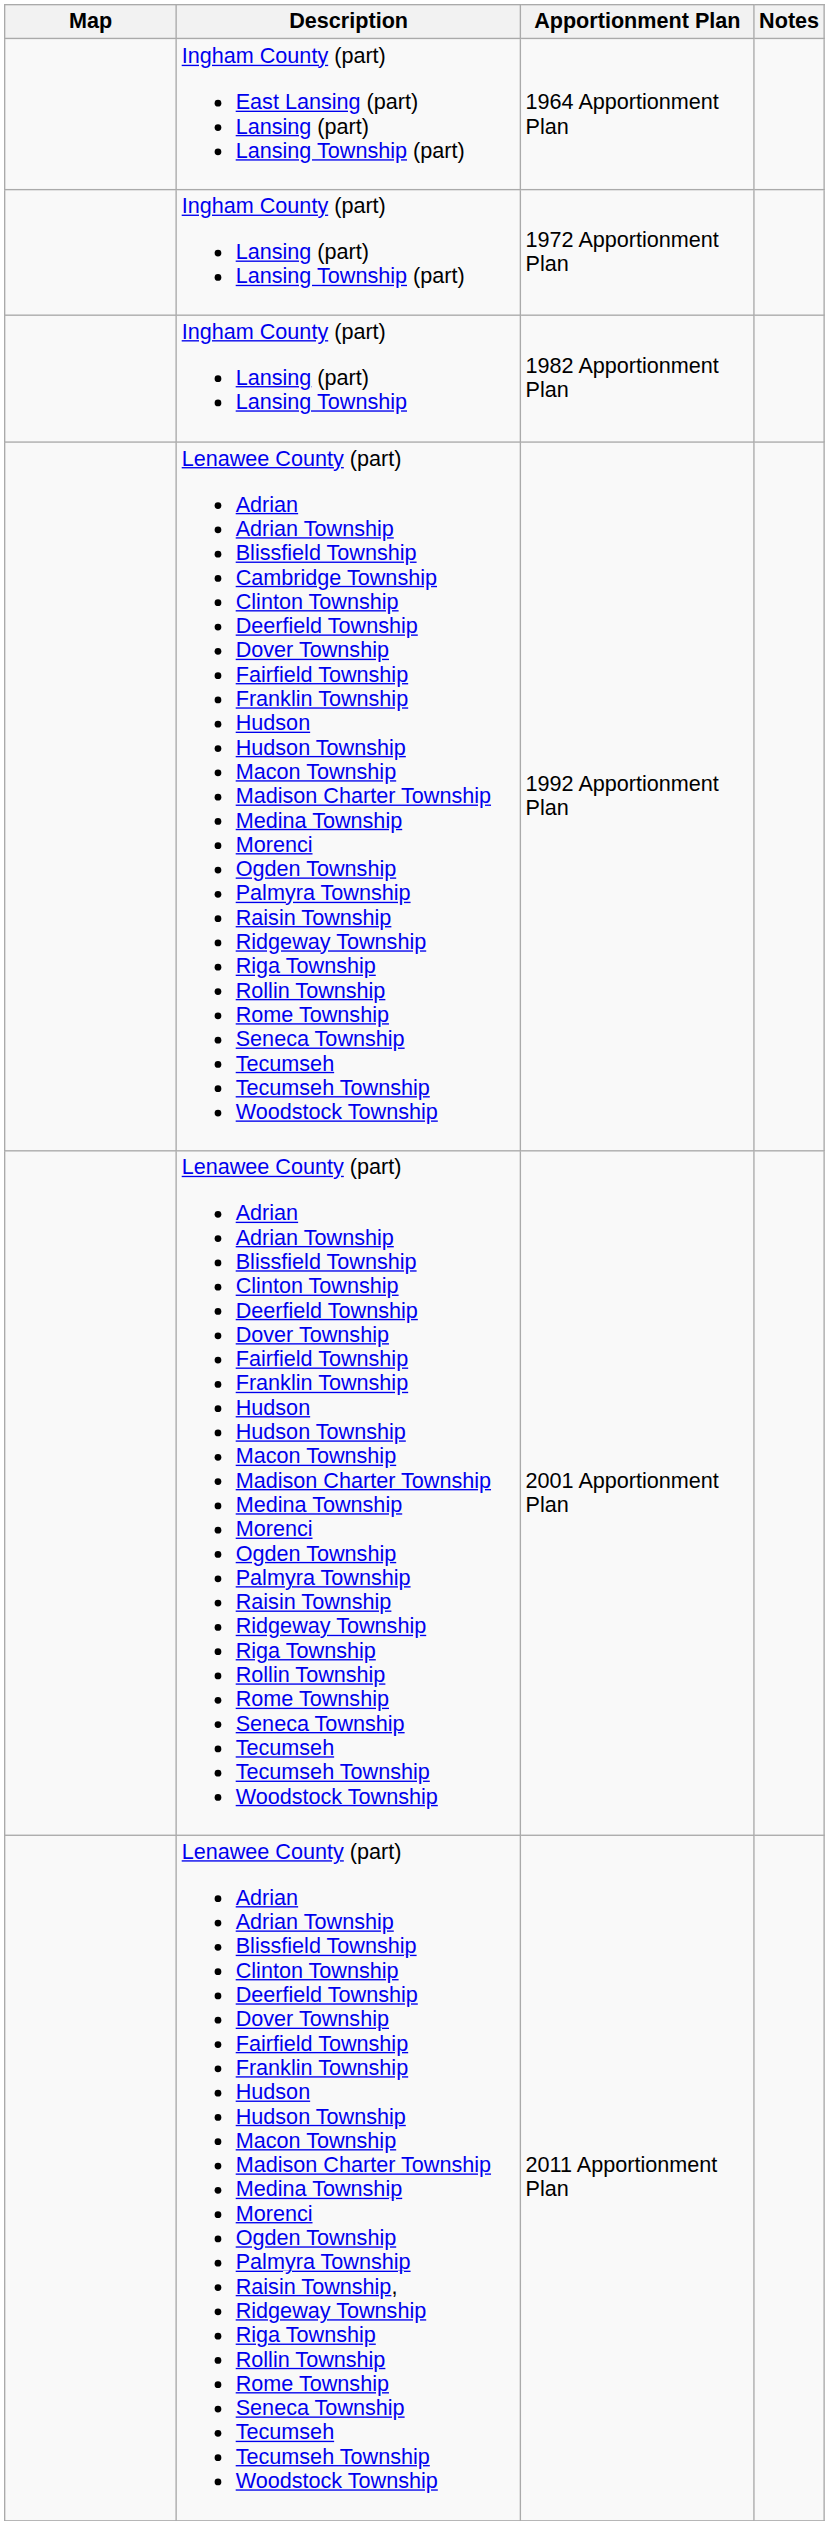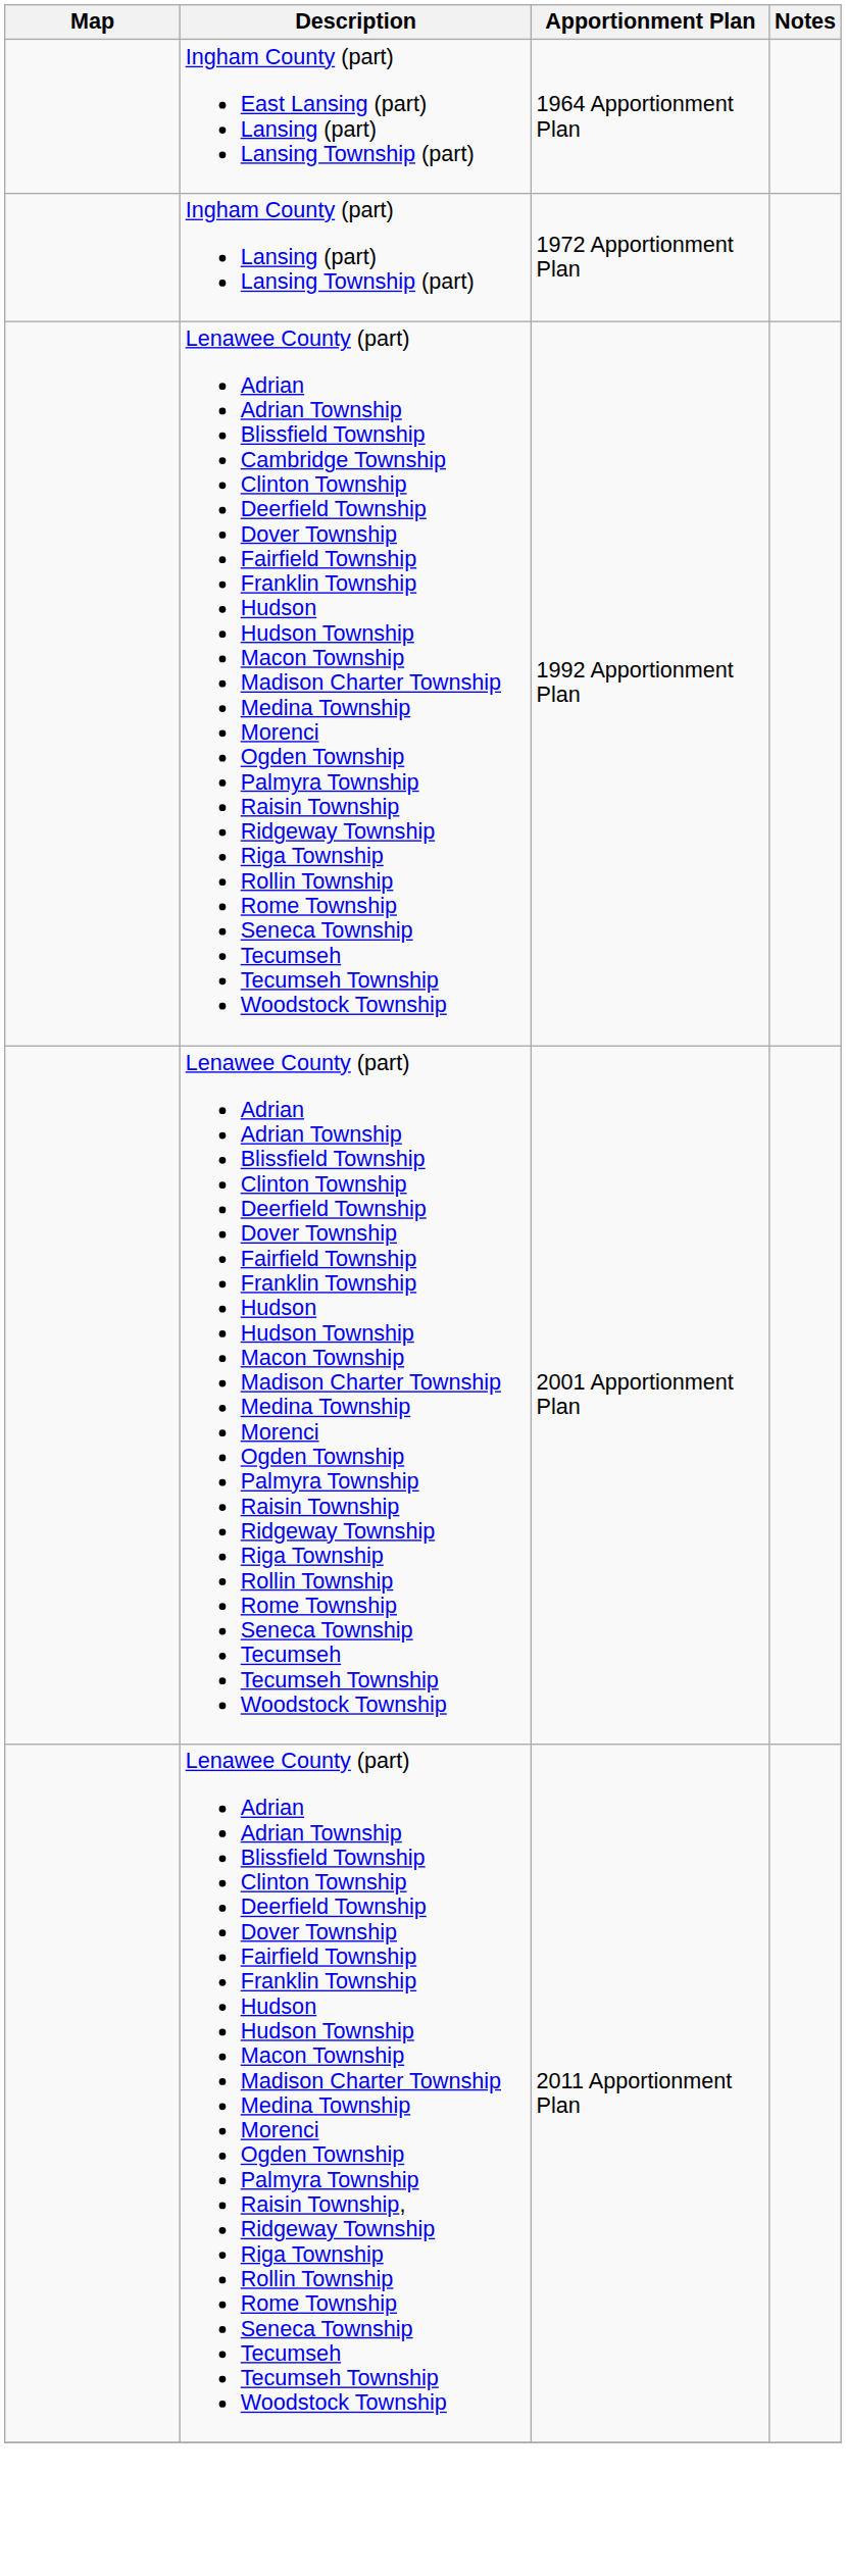- row: Ingham County (part) Lansing (part) Lansing Township | 1982 Apportionment Plan
